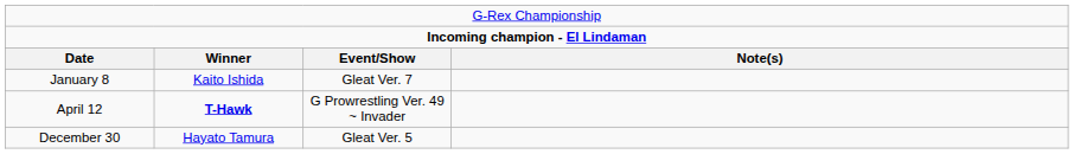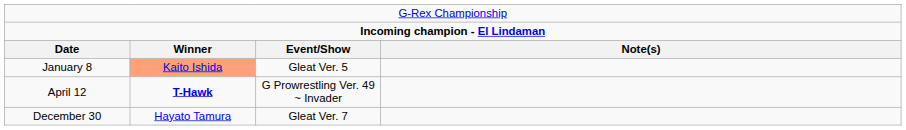January 8 | column 2: no background -> lightsalmon background
January 8 | column 3: Gleat Ver. 7 -> Gleat Ver. 5
December 30 | column 3: Gleat Ver. 5 -> Gleat Ver. 7
